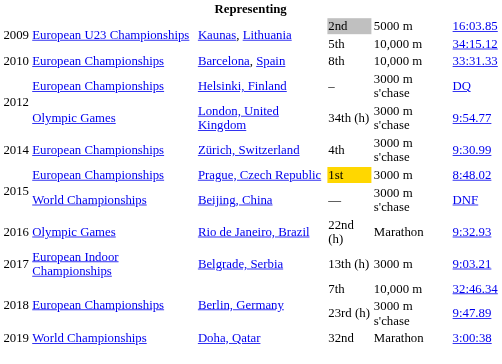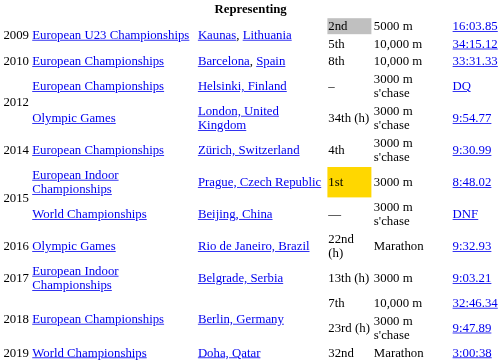1st | column 2: European Championships -> European Indoor Championships
